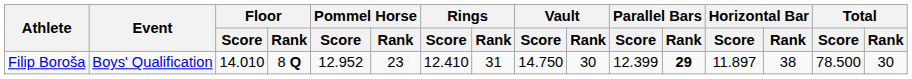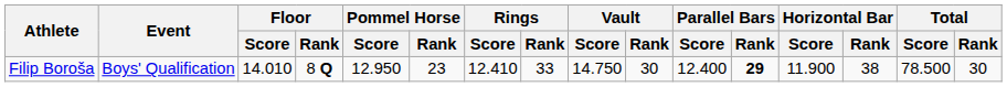Filip Boroša | Pommel Horse / Score: 12.952 -> 12.950
Filip Boroša | Rings / Rank: 31 -> 33
Filip Boroša | Parallel Bars / Score: 12.399 -> 12.400
Filip Boroša | Horizontal Bar / Score: 11.897 -> 11.900
